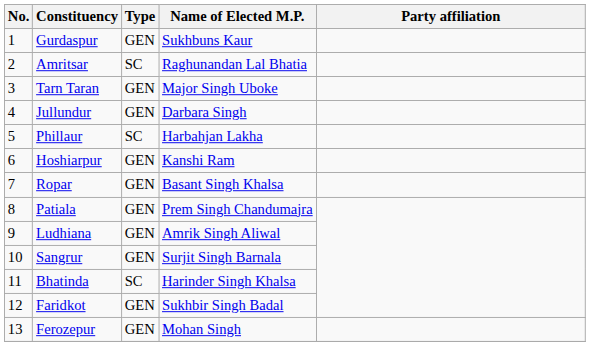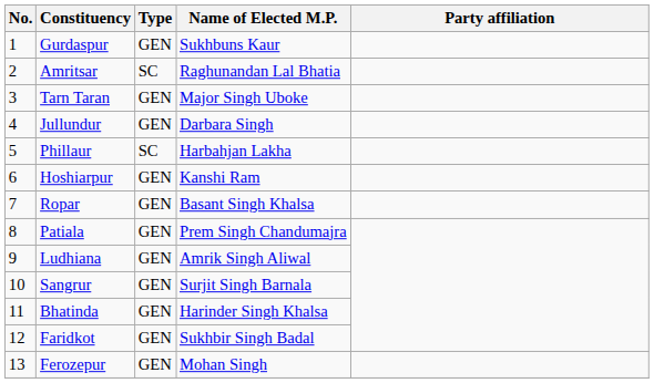Bhatinda | Type: SC -> GEN
